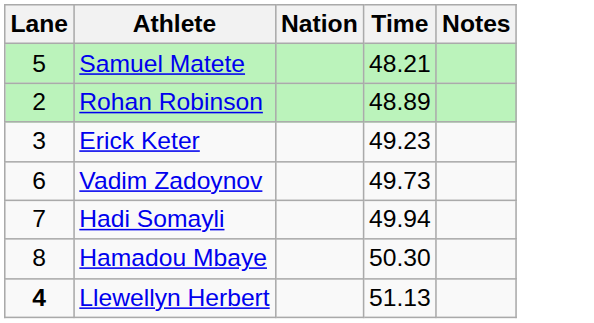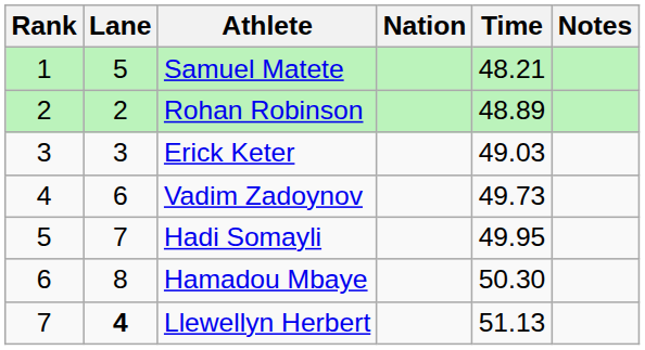+ column: Rank | 1 | 2 | 3 | 4 | 5 | 6 | 7
Erick Keter | Time: 49.23 -> 49.03
Hadi Somayli | Time: 49.94 -> 49.95
